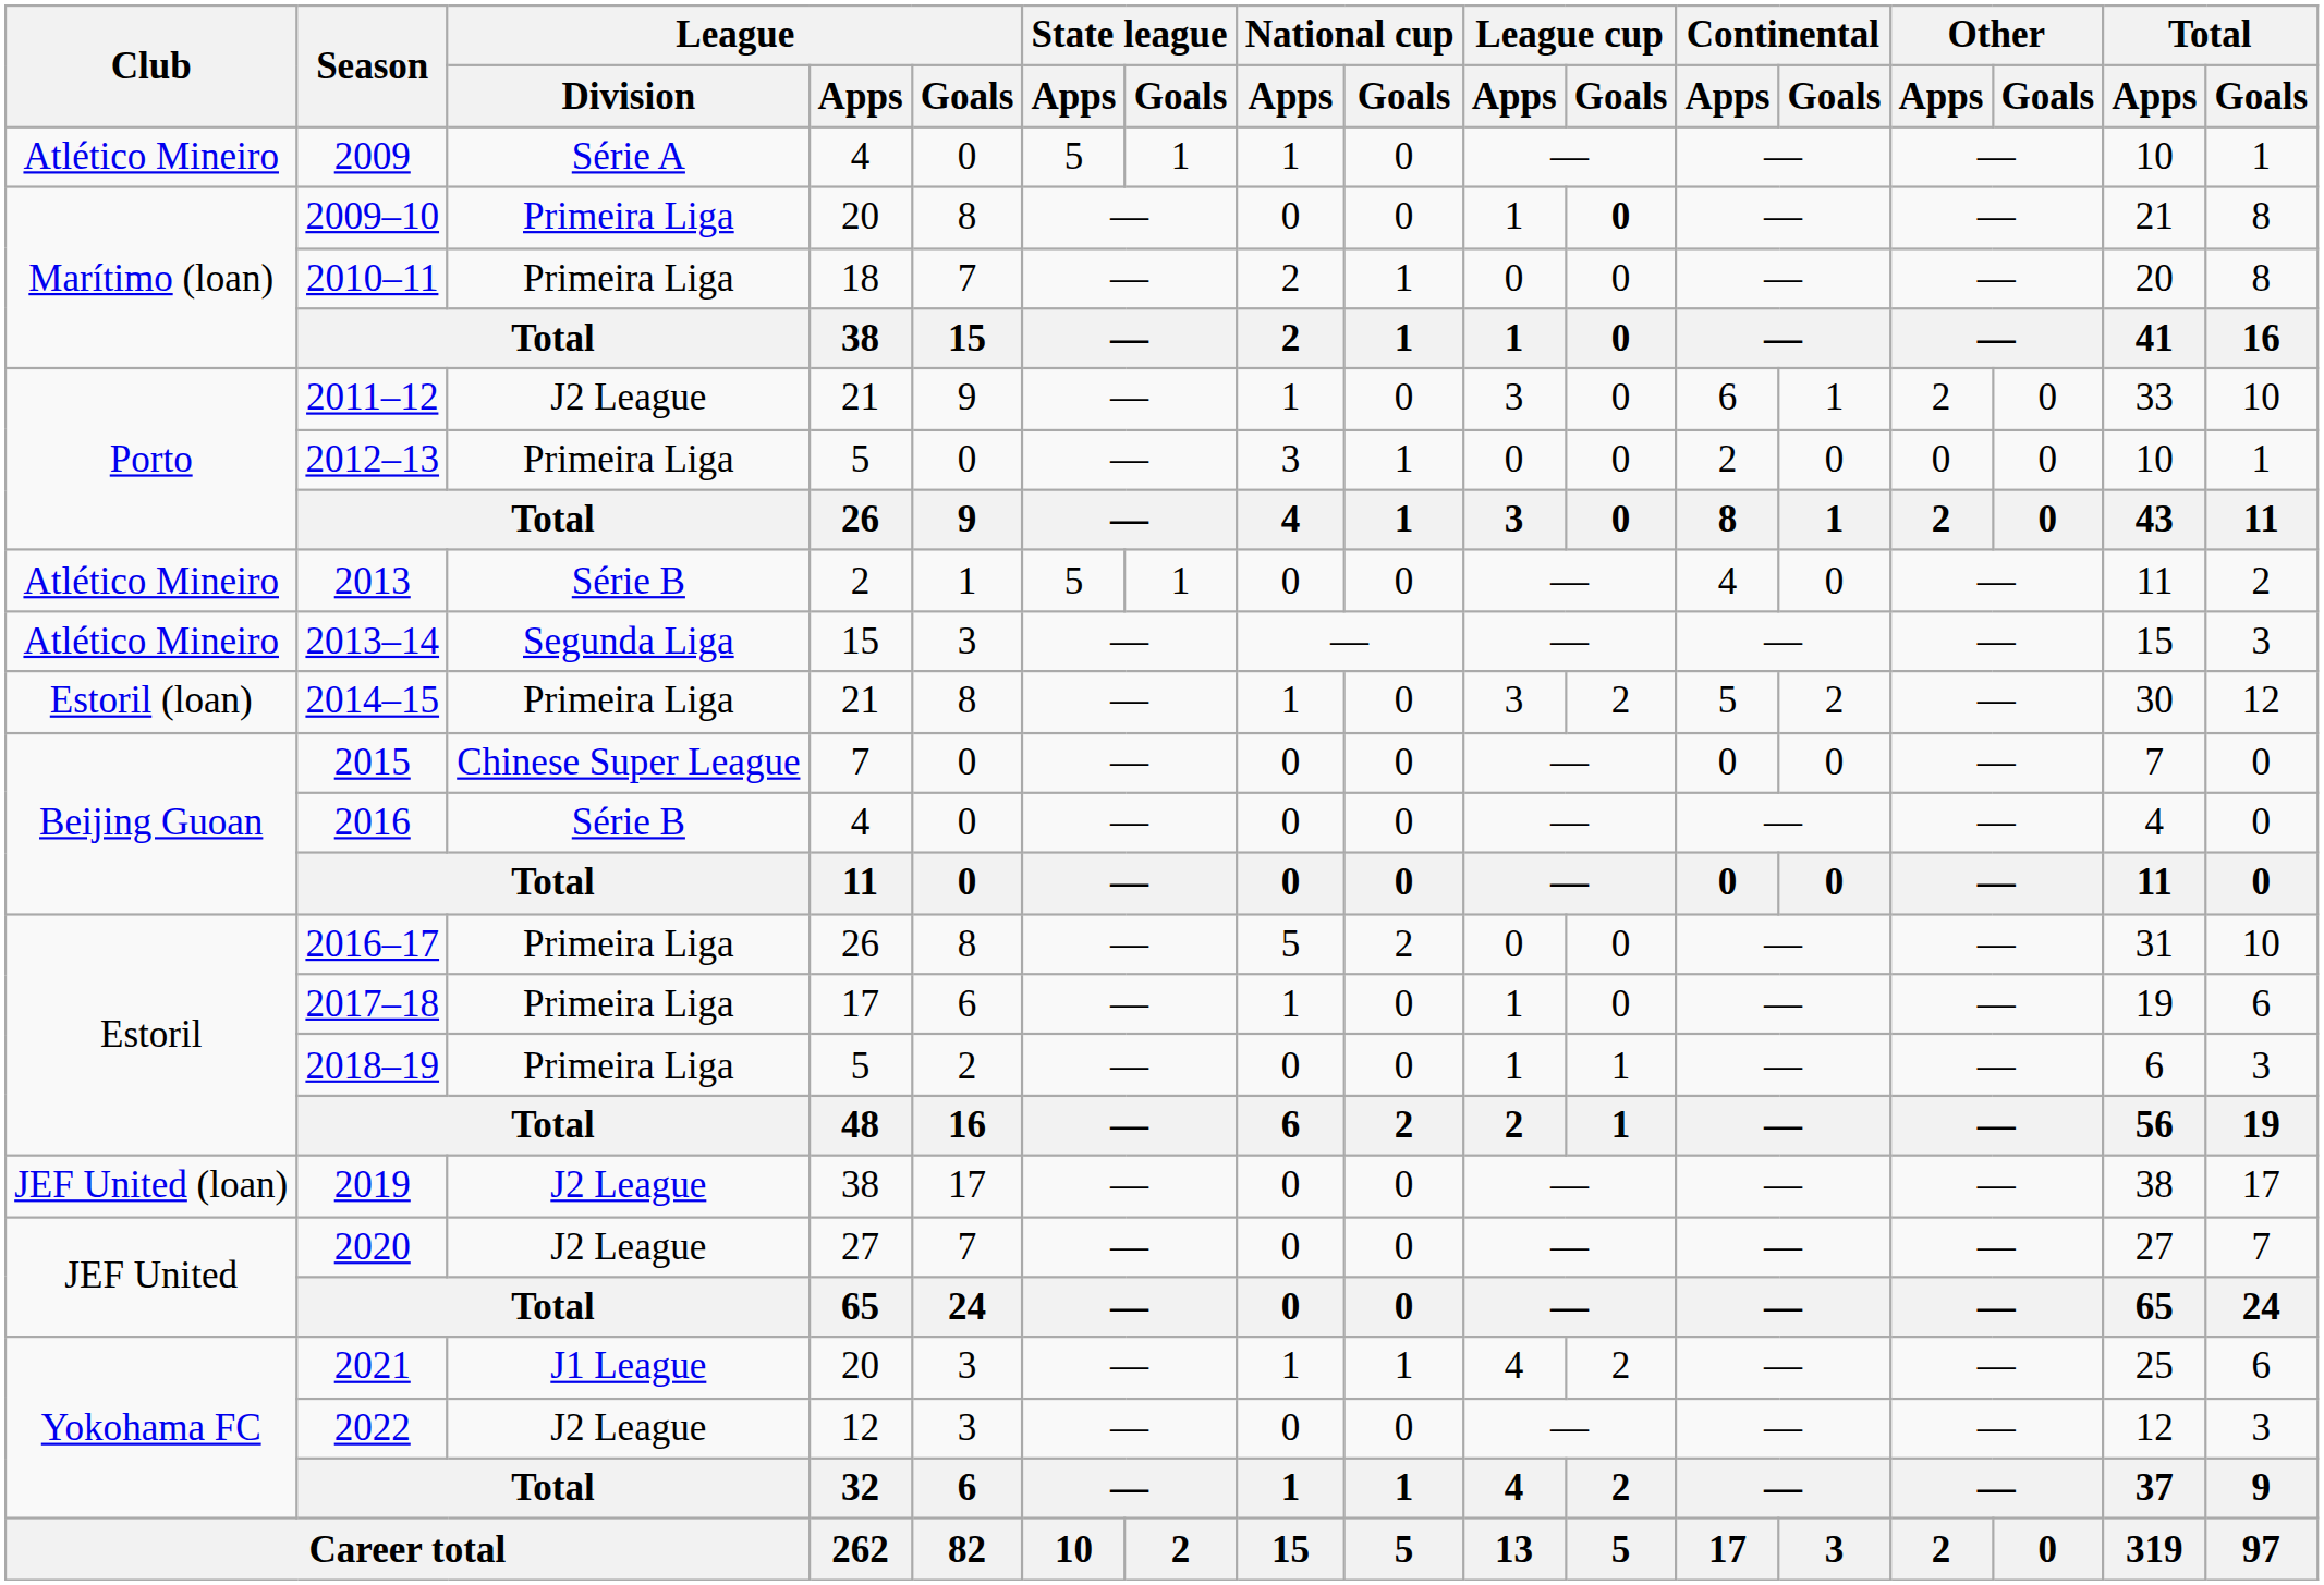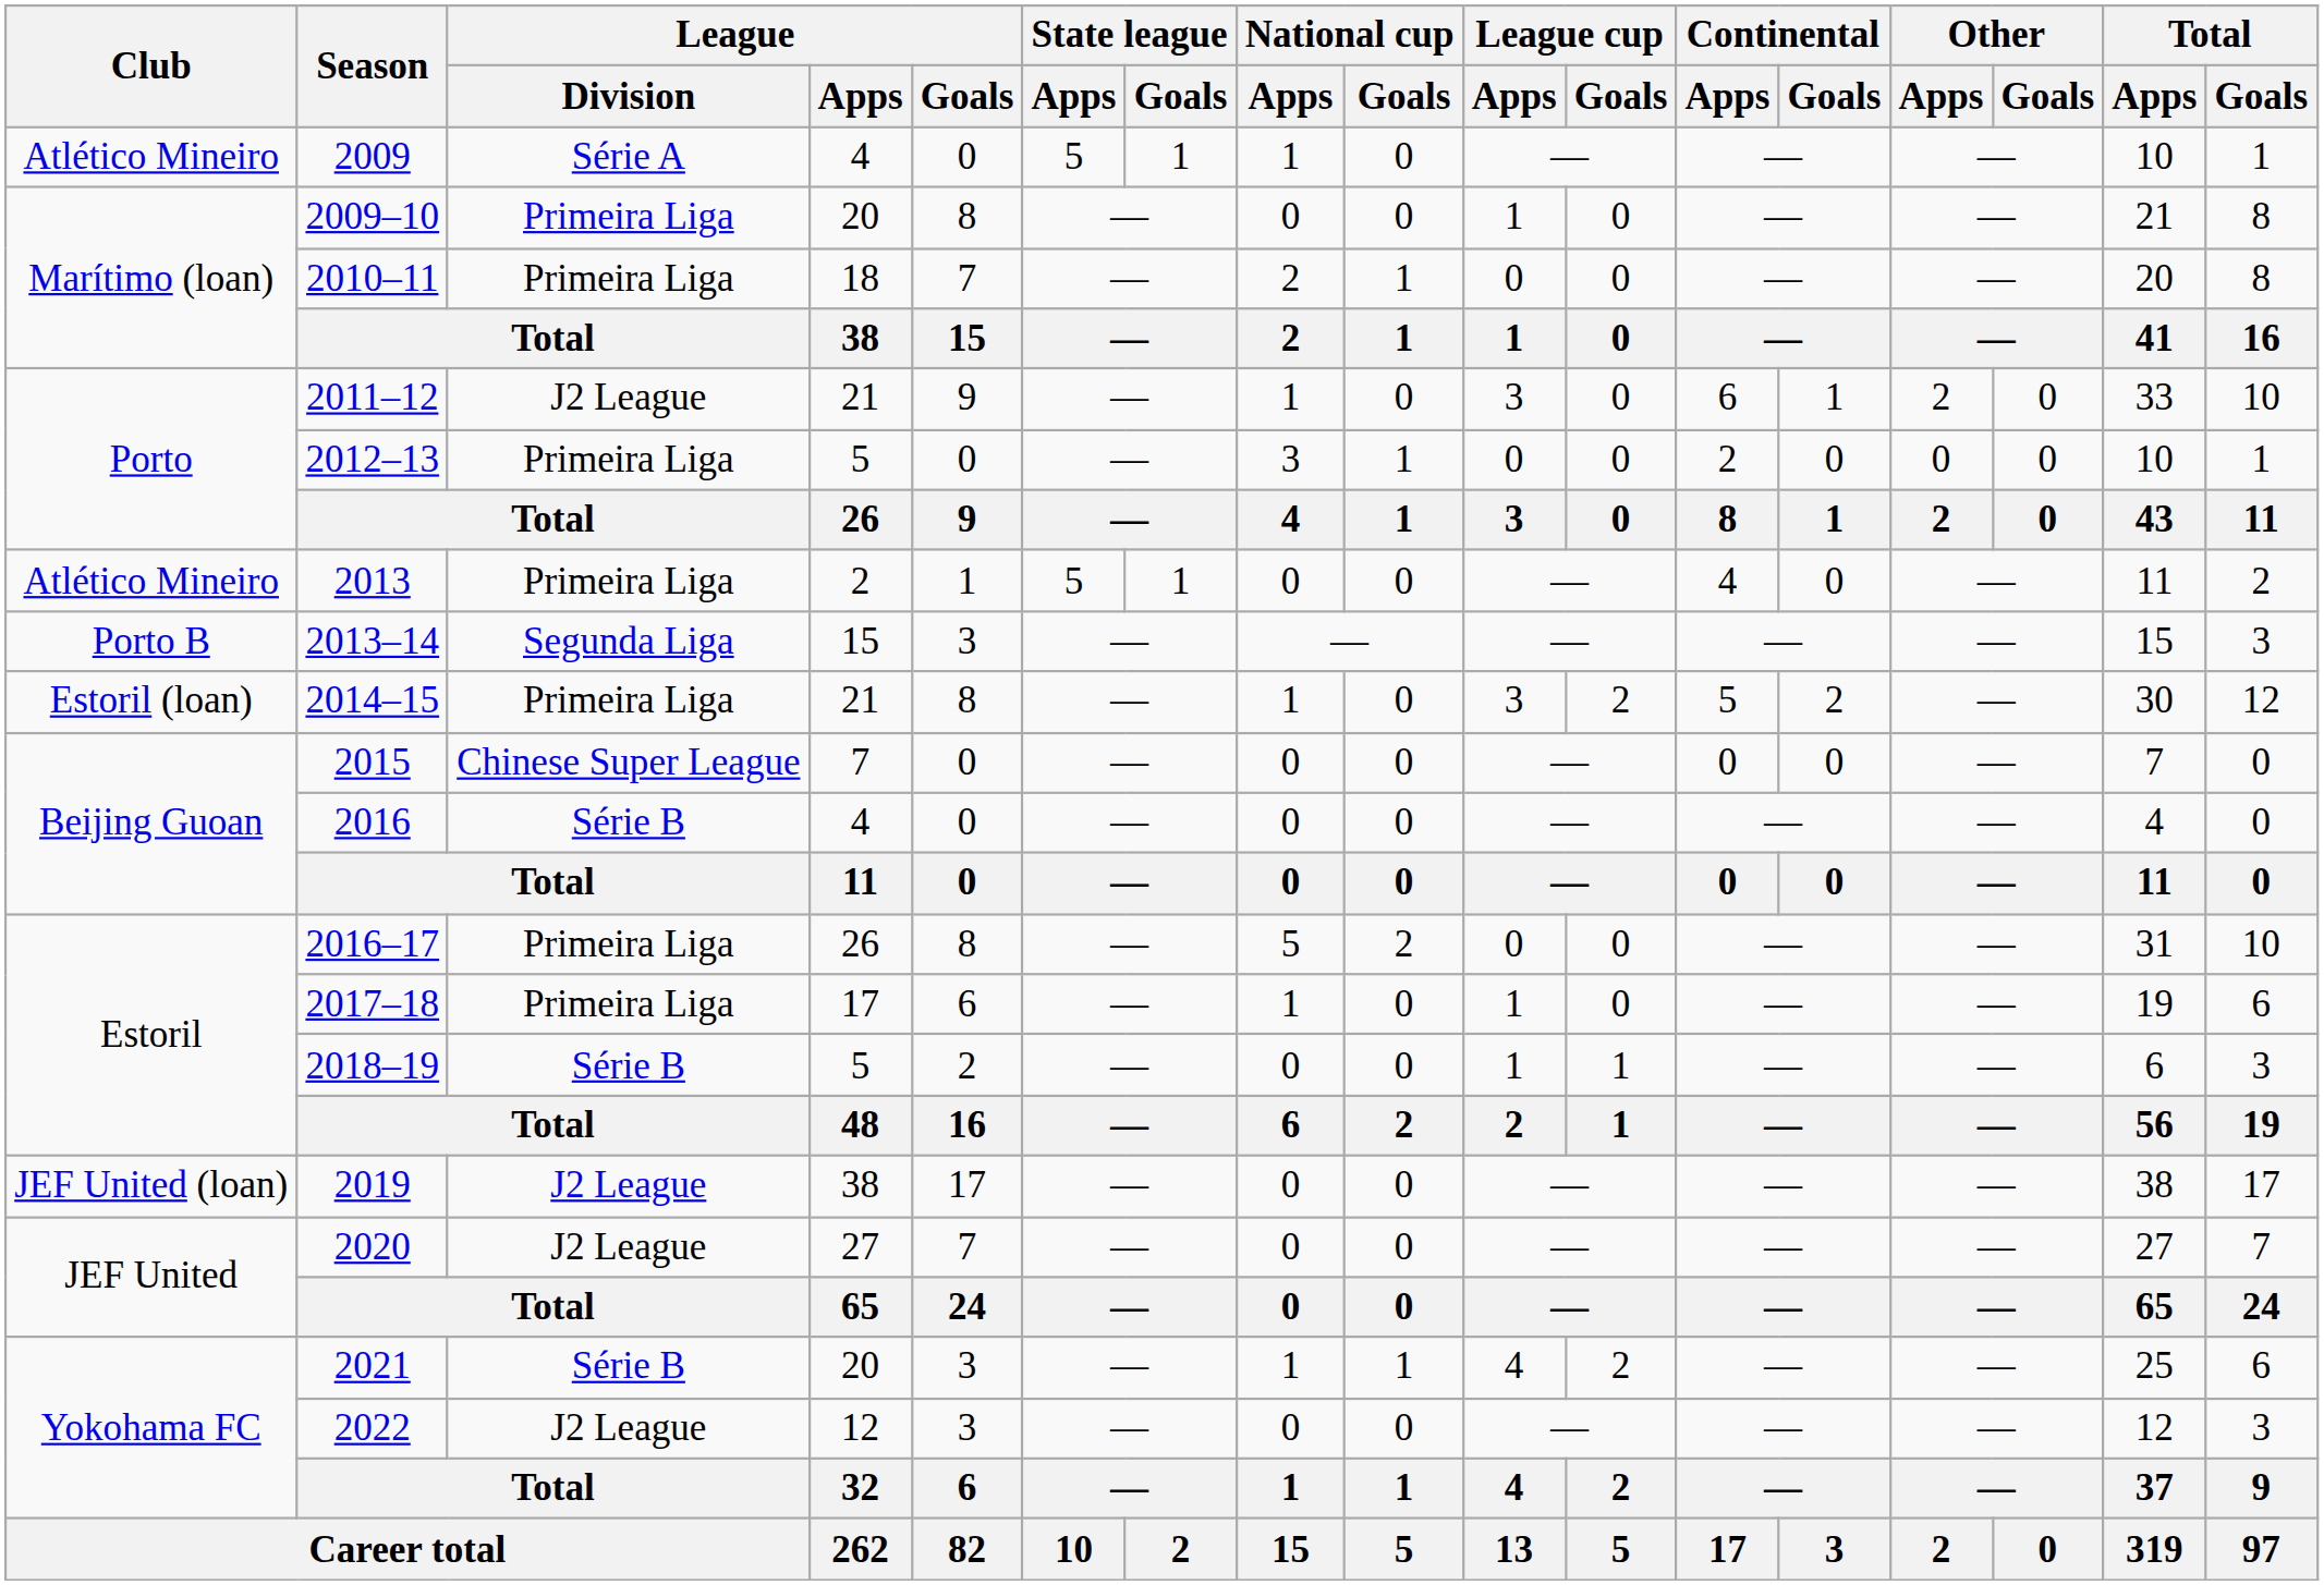2009–10 | League cup / Goals: bold -> normal
2013 | League / Division: Série B -> Primeira Liga
2013–14 | Club: Atlético Mineiro -> Porto B
2018–19 | League / Division: Primeira Liga -> Série B
2021 | League / Division: J1 League -> Série B
